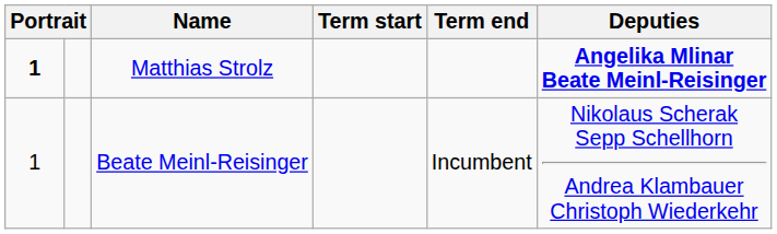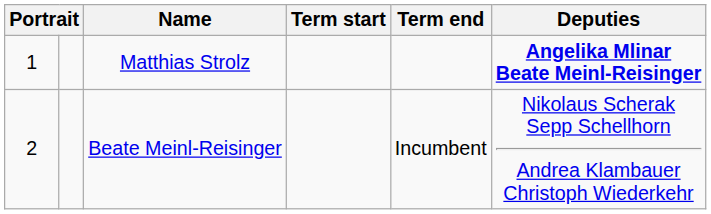Matthias Strolz | column 1: bold -> normal
Beate Meinl-Reisinger | column 1: 1 -> 2
